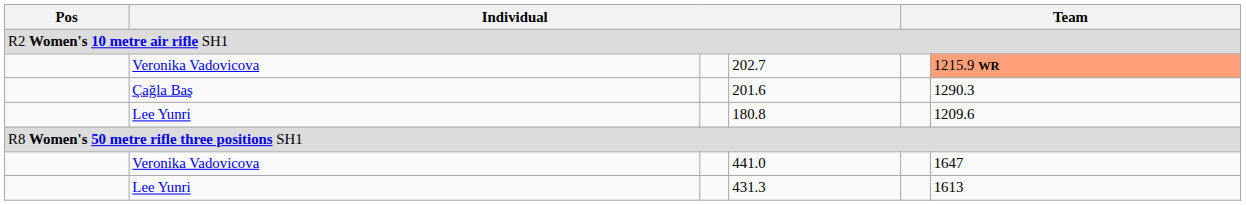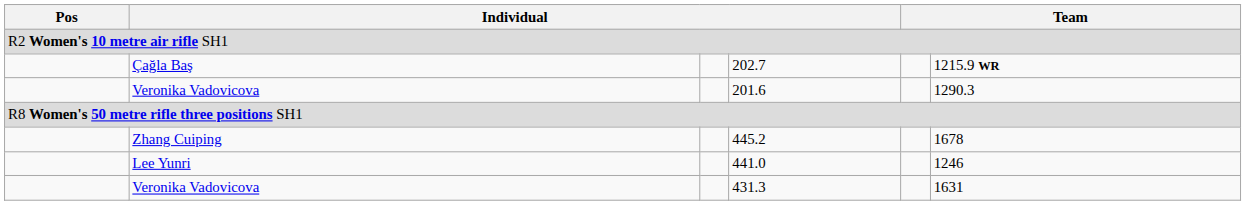202.7 | column 2: Veronika Vadovicova -> Çağla Baş
202.7 | column 6: lightsalmon background -> no background
201.6 | column 2: Çağla Baş -> Veronika Vadovicova
- row: Lee Yunri | 180.8 | 1209.6
+ row: Zhang Cuiping | 445.2 | 1678
441.0 | column 2: Veronika Vadovicova -> Lee Yunri
441.0 | column 6: 1647 -> 1246
431.3 | column 2: Lee Yunri -> Veronika Vadovicova
431.3 | column 6: 1613 -> 1631
